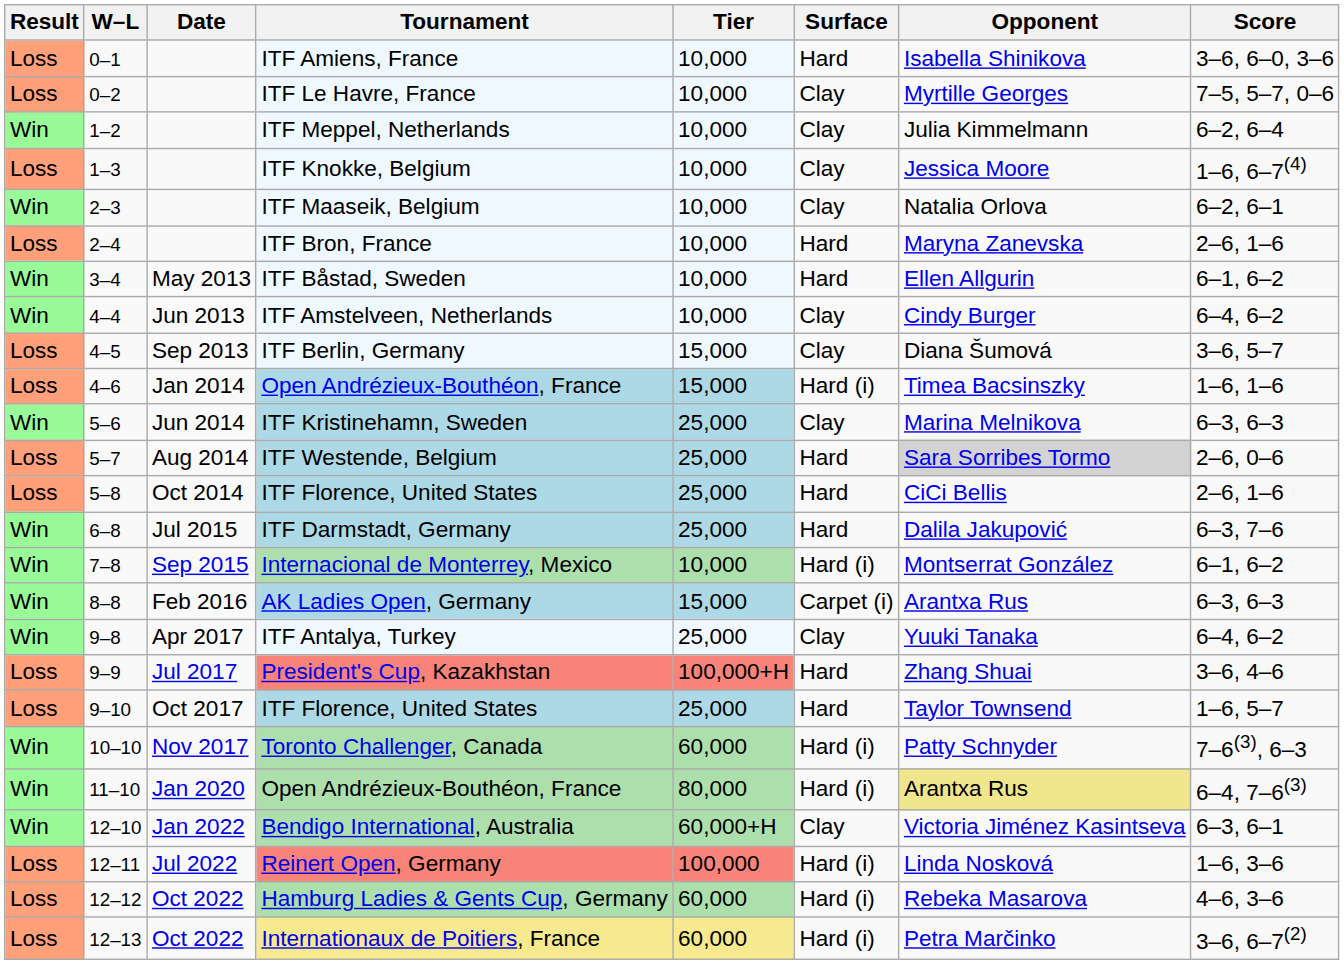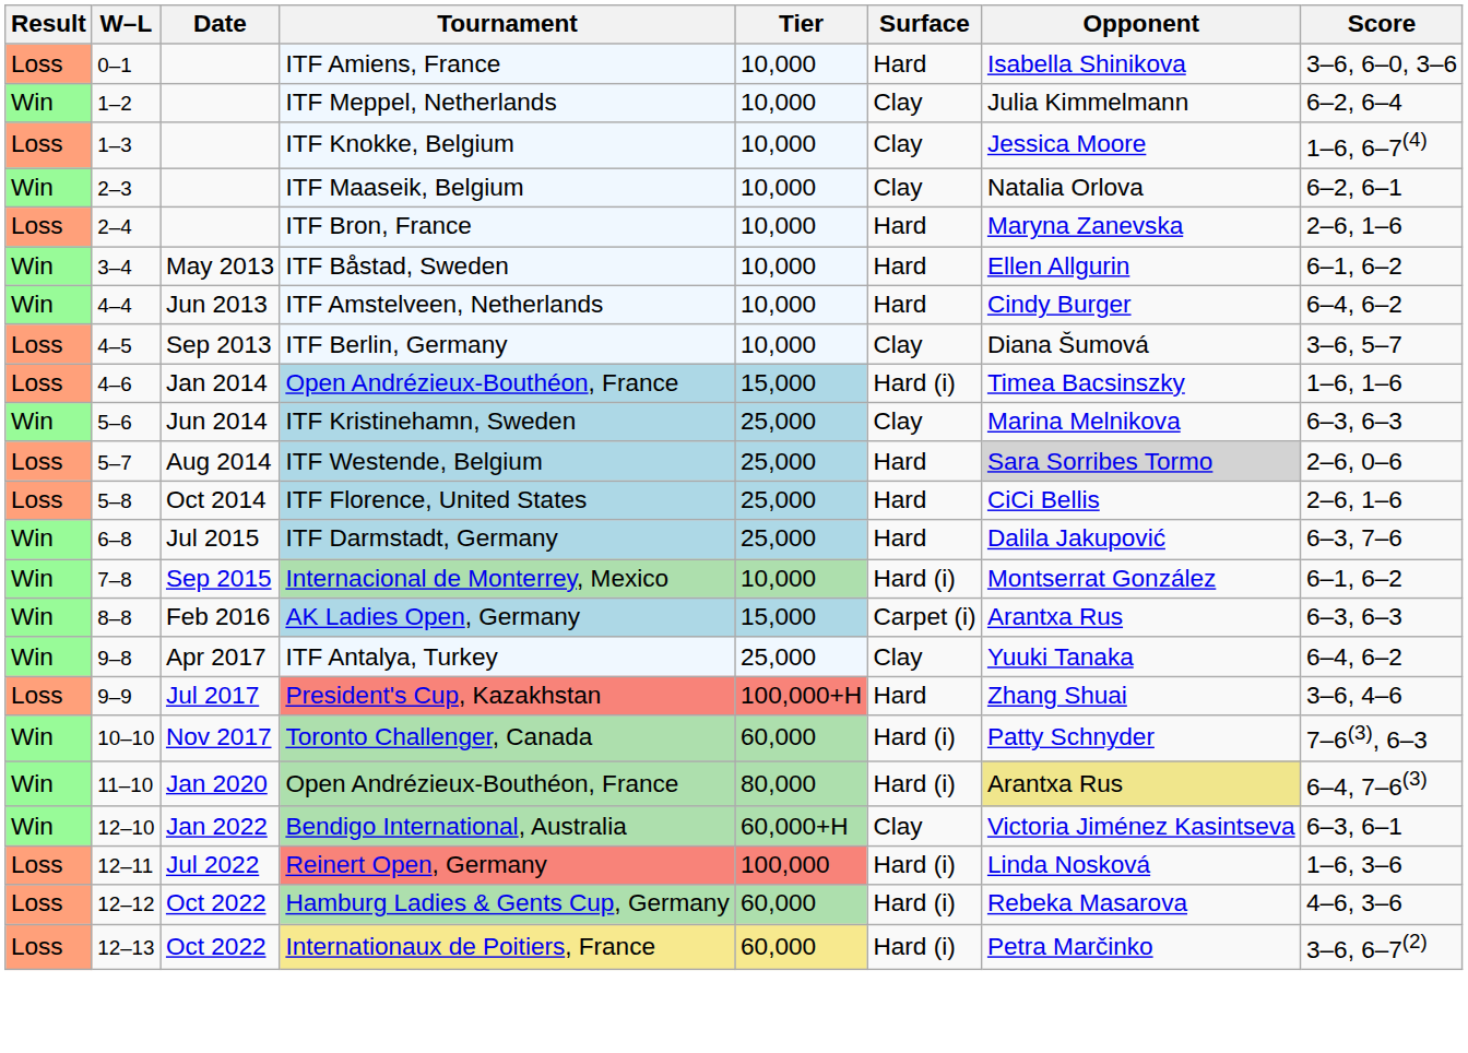- row: Loss | 0–2 | ITF Le Havre, France | 10,000 | Clay | Myrtille Georges | 7–5, 5–7, 0–6
ITF Amstelveen, Netherlands | Surface: Clay -> Hard
ITF Berlin, Germany | Tier: 15,000 -> 10,000
- row: Loss | 9–10 | Oct 2017 | ITF Florence, United States | 25,000 | Hard | Taylor Townsend | 1–6, 5–7
